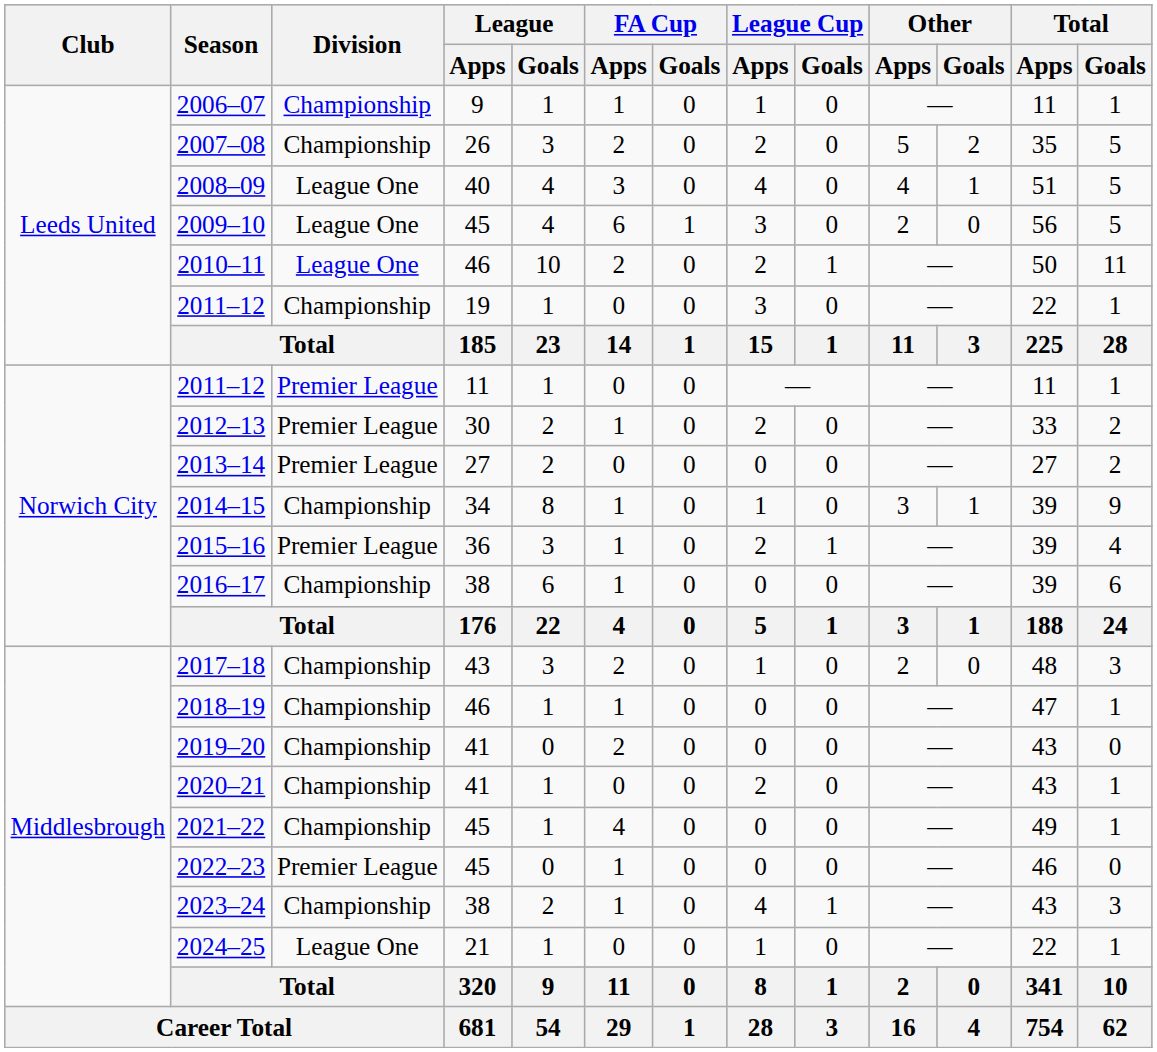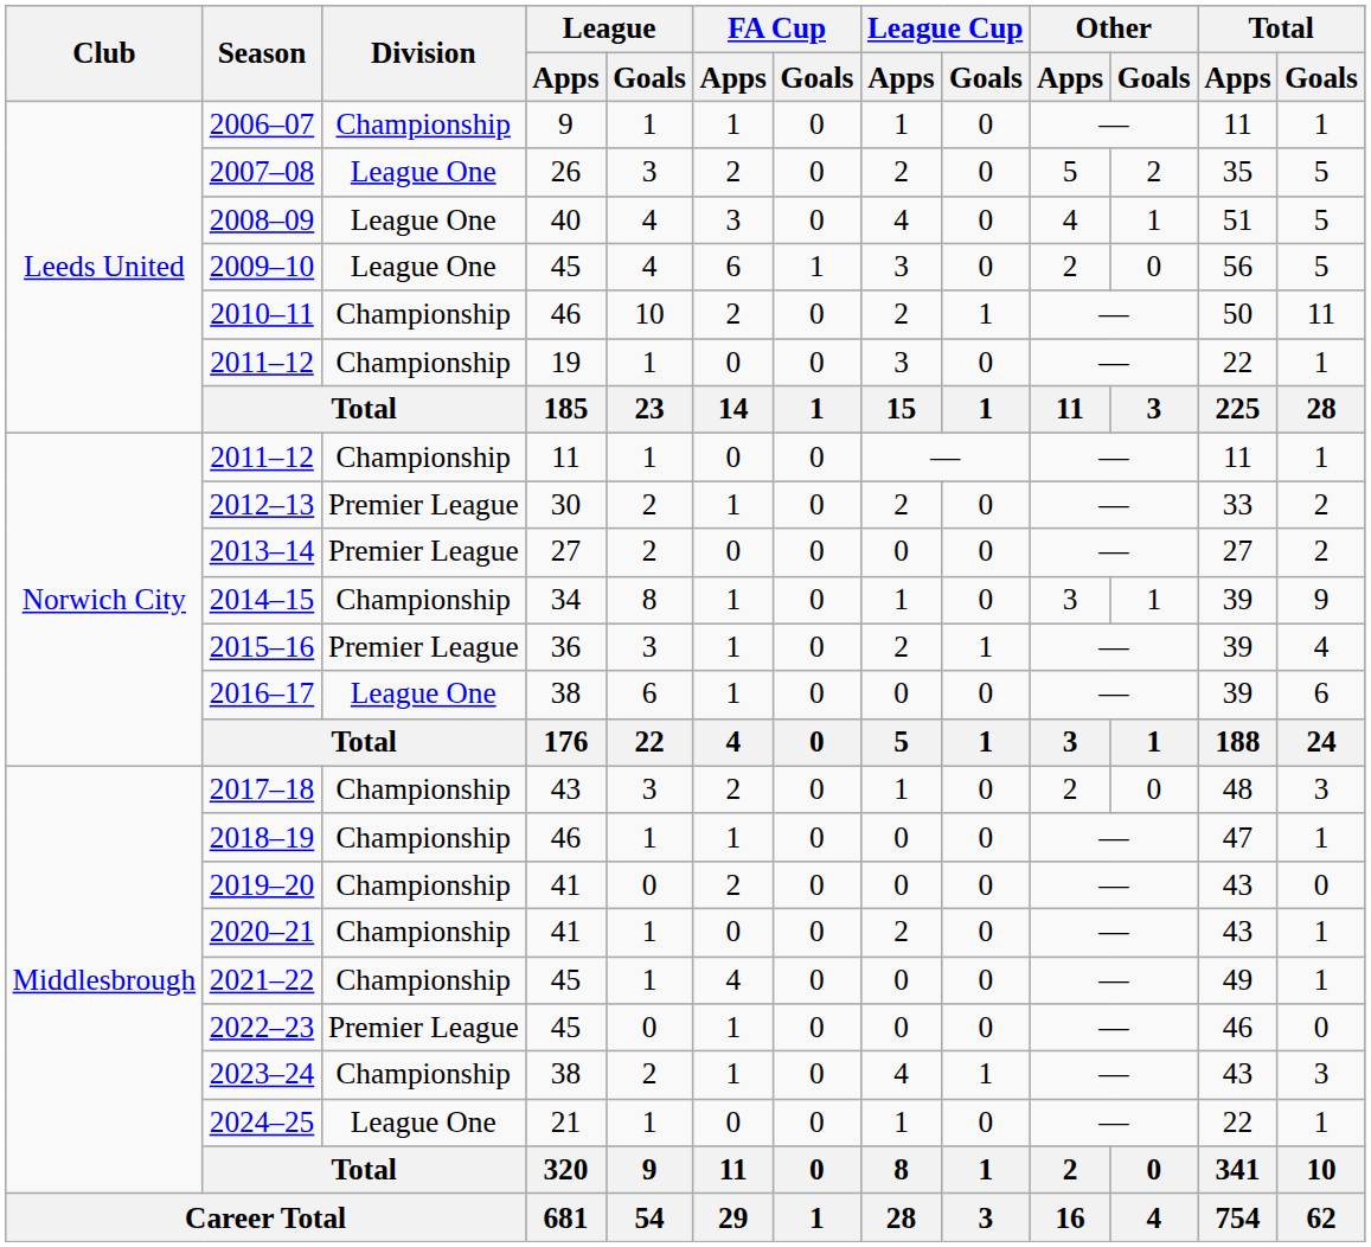2007–08 | Division: Championship -> League One
2010–11 | Division: League One -> Championship
2011–12 / 11 | Division: Premier League -> Championship
2016–17 | Division: Championship -> League One
